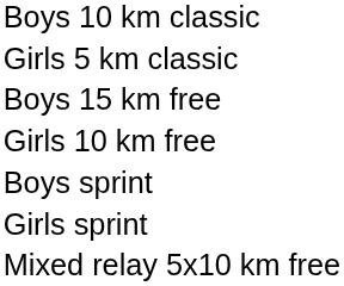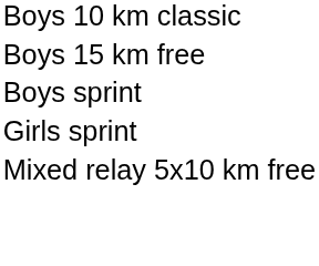- row: Girls 5 km classic
- row: Girls 10 km free
